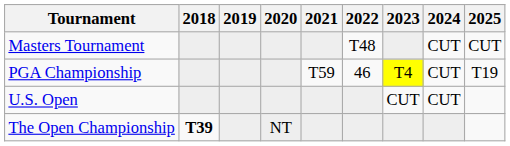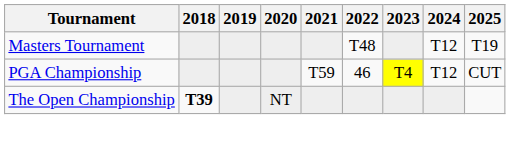Masters Tournament | 2024: CUT -> T12
Masters Tournament | 2025: CUT -> T19
PGA Championship | 2024: CUT -> T12
PGA Championship | 2025: T19 -> CUT
- row: U.S. Open | CUT | CUT
